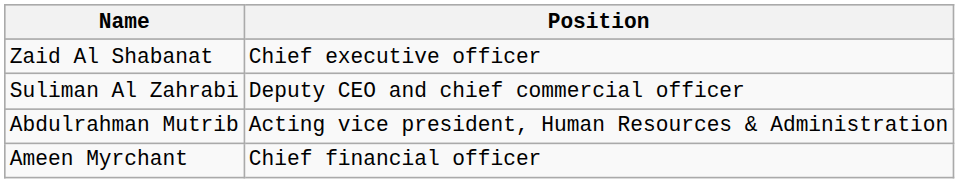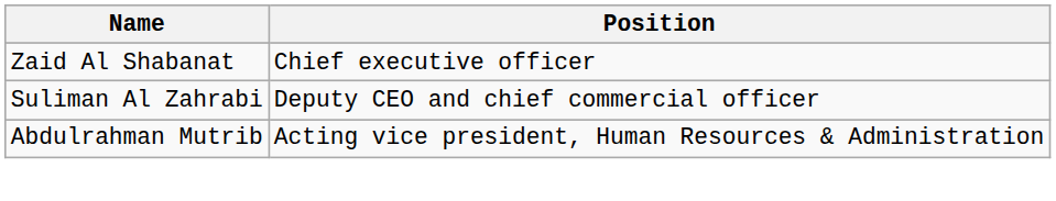- row: Ameen Myrchant | Chief financial officer
